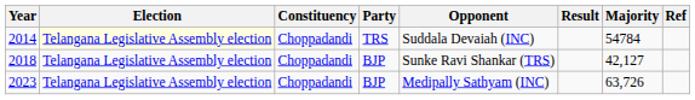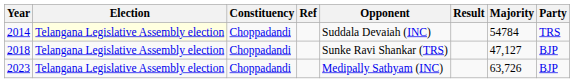columns swapped: Party <-> Ref
2018 | Majority: 42,127 -> 47,127
